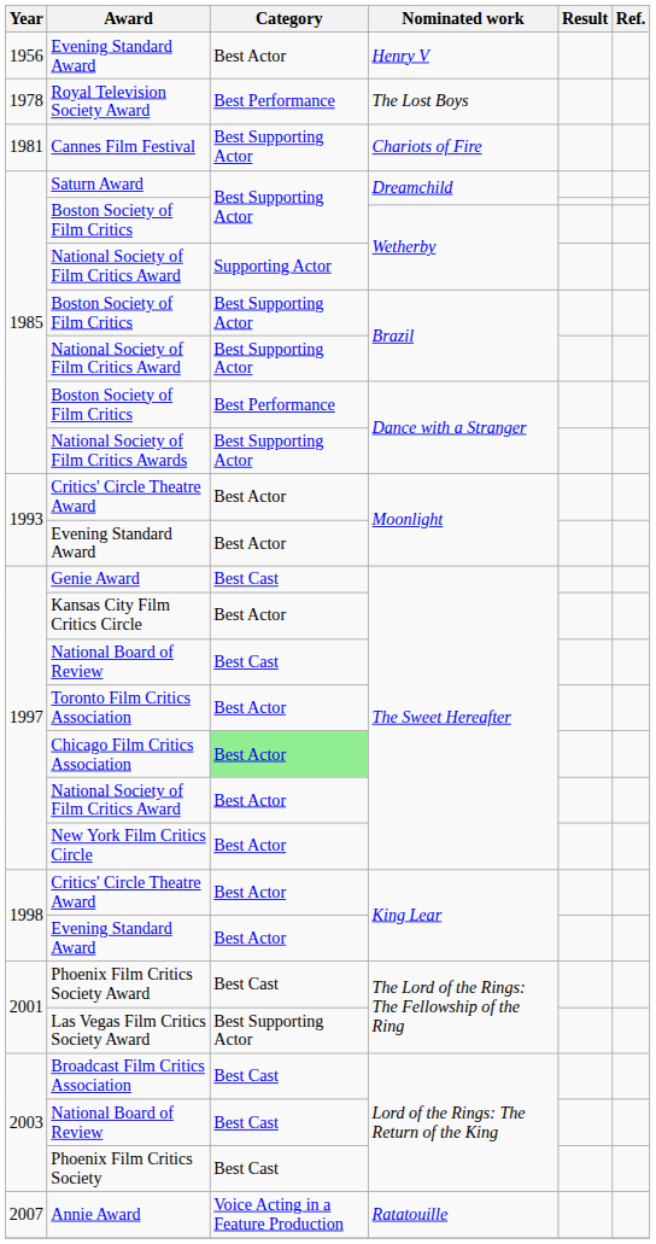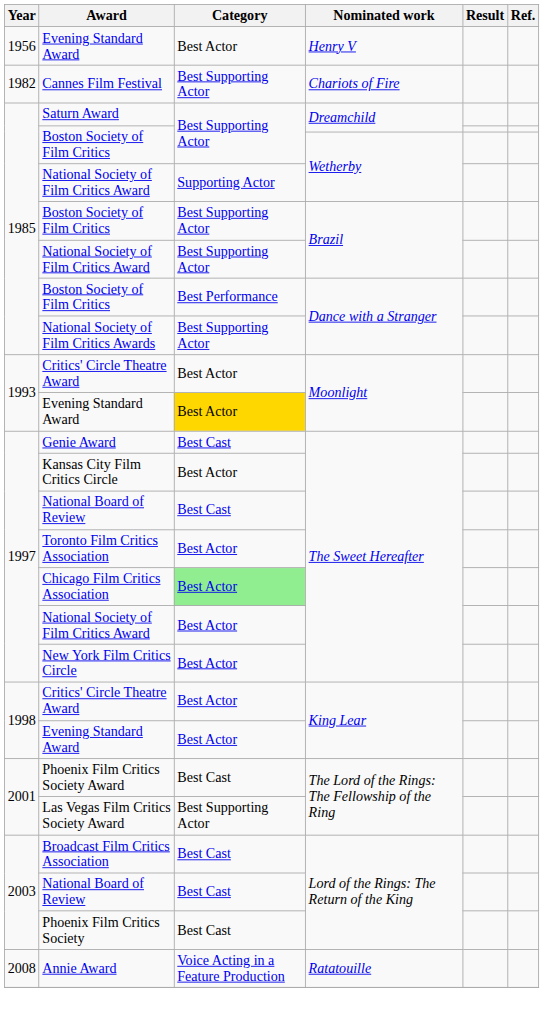- row: 1978 | Royal Television Society Award | Best Performance | The Lost Boys
Cannes Film Festival | Year: 1981 -> 1982
Evening Standard Award / Moonlight | Category: no background -> gold background
Annie Award | Year: 2007 -> 2008
